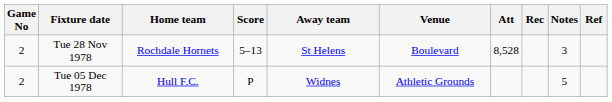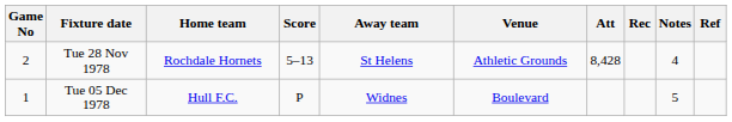Tue 28 Nov 1978 | Venue: Boulevard -> Athletic Grounds
Tue 28 Nov 1978 | Att: 8,528 -> 8,428
Tue 28 Nov 1978 | Notes: 3 -> 4
Tue 05 Dec 1978 | Game No: 2 -> 1
Tue 05 Dec 1978 | Venue: Athletic Grounds -> Boulevard
